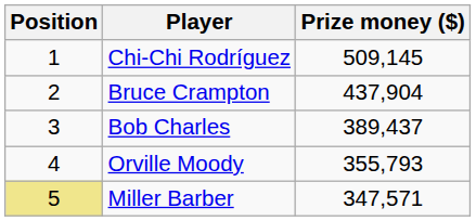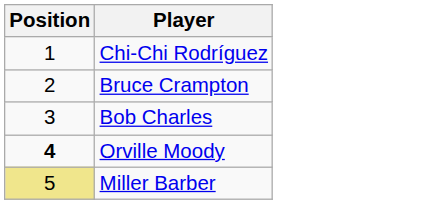- column: Prize money ($) | 509,145 | 437,904 | 389,437 | 355,793 | 347,571
Orville Moody | Position: normal -> bold
